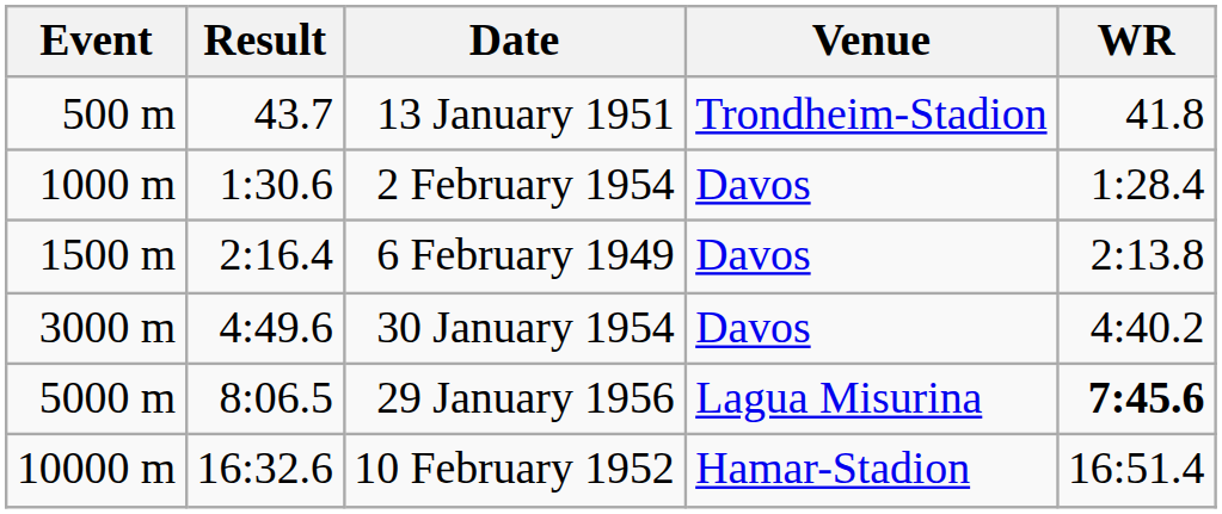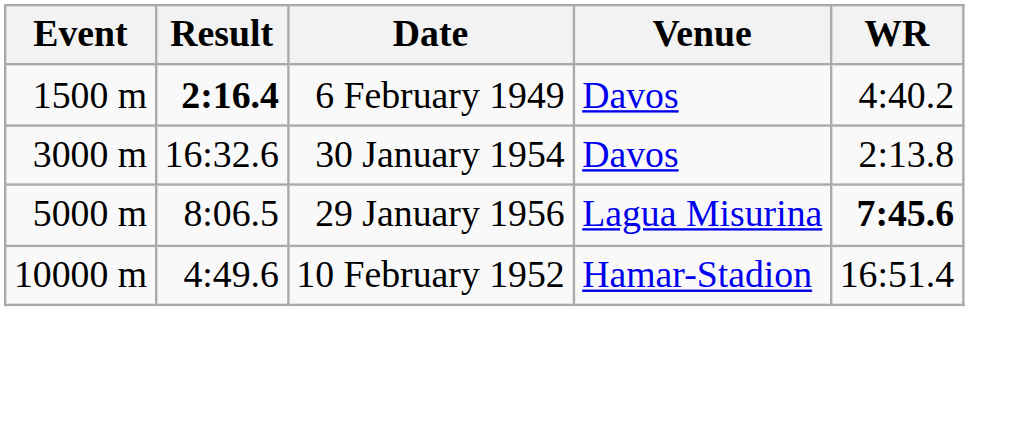- row: 500 m | 43.7 | 13 January 1951 | Trondheim-Stadion | 41.8
- row: 1000 m | 1:30.6 | 2 February 1954 | Davos | 1:28.4
6 February 1949 | Result: normal -> bold
6 February 1949 | WR: 2:13.8 -> 4:40.2
30 January 1954 | Result: 4:49.6 -> 16:32.6
30 January 1954 | WR: 4:40.2 -> 2:13.8
10 February 1952 | Result: 16:32.6 -> 4:49.6
